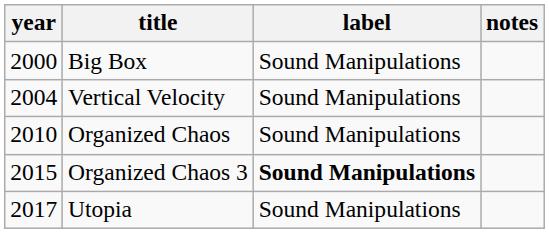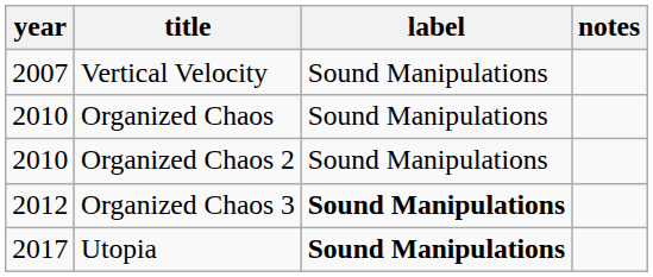- row: 2000 | Big Box | Sound Manipulations
Vertical Velocity | year: 2004 -> 2007
+ row: 2010 | Organized Chaos 2 | Sound Manipulations
Organized Chaos 3 | year: 2015 -> 2012
Utopia | label: normal -> bold
